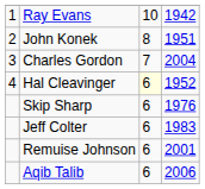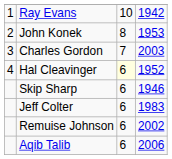John Konek | column 4: 1951 -> 1953
Charles Gordon | column 4: 2004 -> 2003
Skip Sharp | column 4: 1976 -> 1946
Remuise Johnson | column 4: 2001 -> 2002
